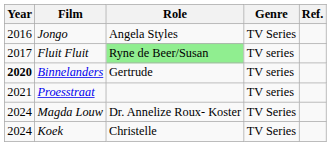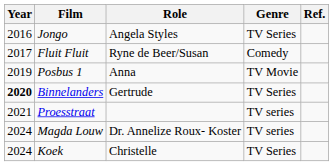Fluit Fluit | Role: lightgreen background -> no background
Fluit Fluit | Genre: TV series -> Comedy
+ row: 2019 | Posbus 1 | Anna | TV Movie
Binnelanders | Genre: TV series -> TV Series
Magda Louw | Genre: TV Series -> TV series
